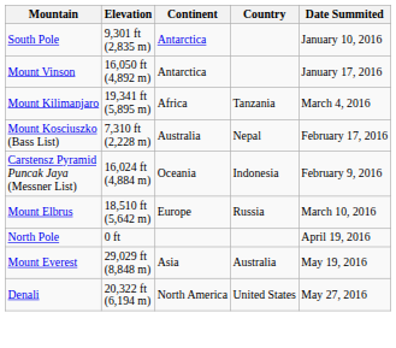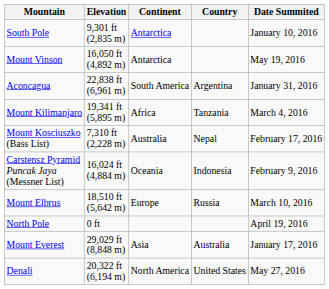Mount Vinson | Date Summited: January 17, 2016 -> May 19, 2016
+ row: Aconcagua | 22,838 ft (6,961 m) | South America | Argentina | January 31, 2016
Mount Everest | Date Summited: May 19, 2016 -> January 17, 2016
